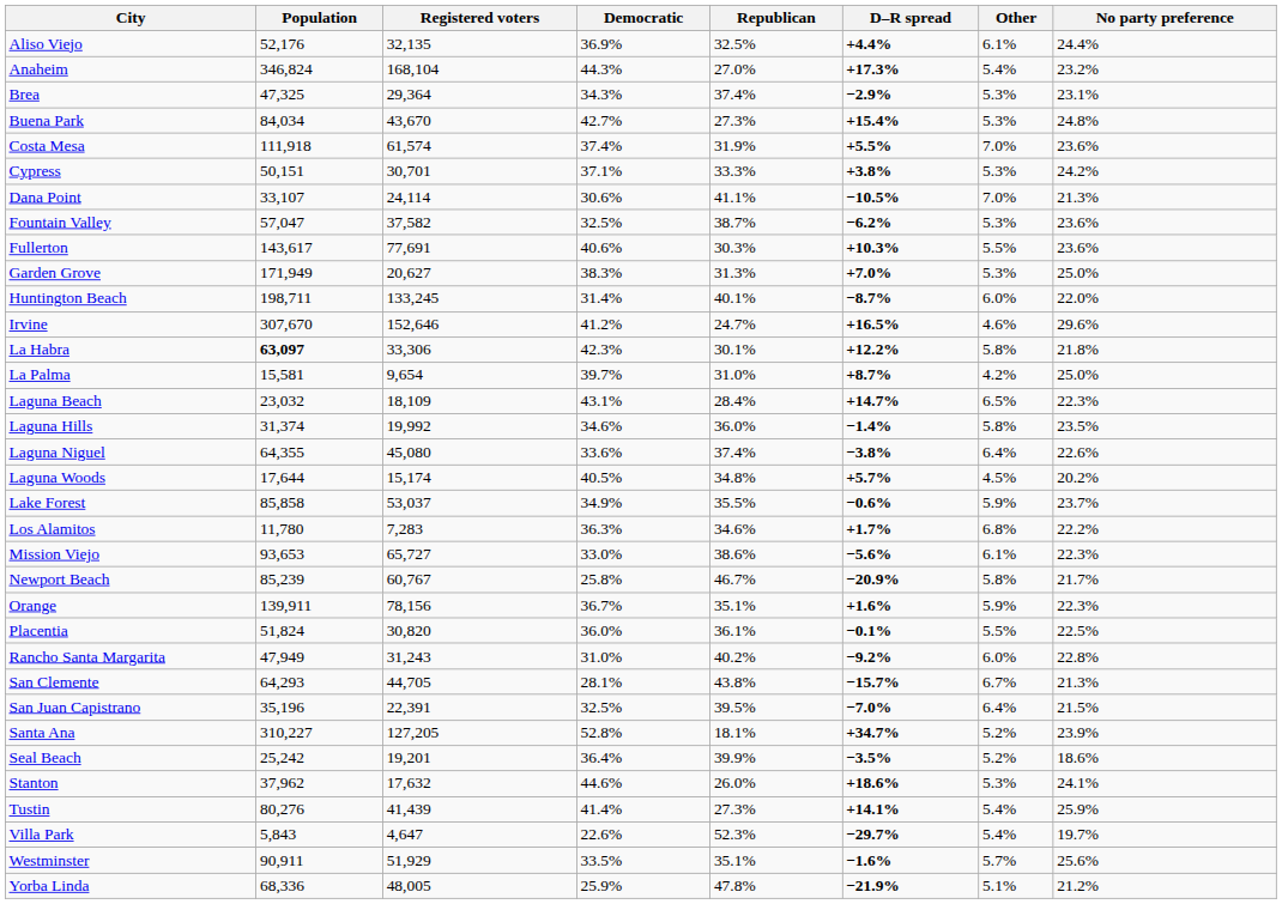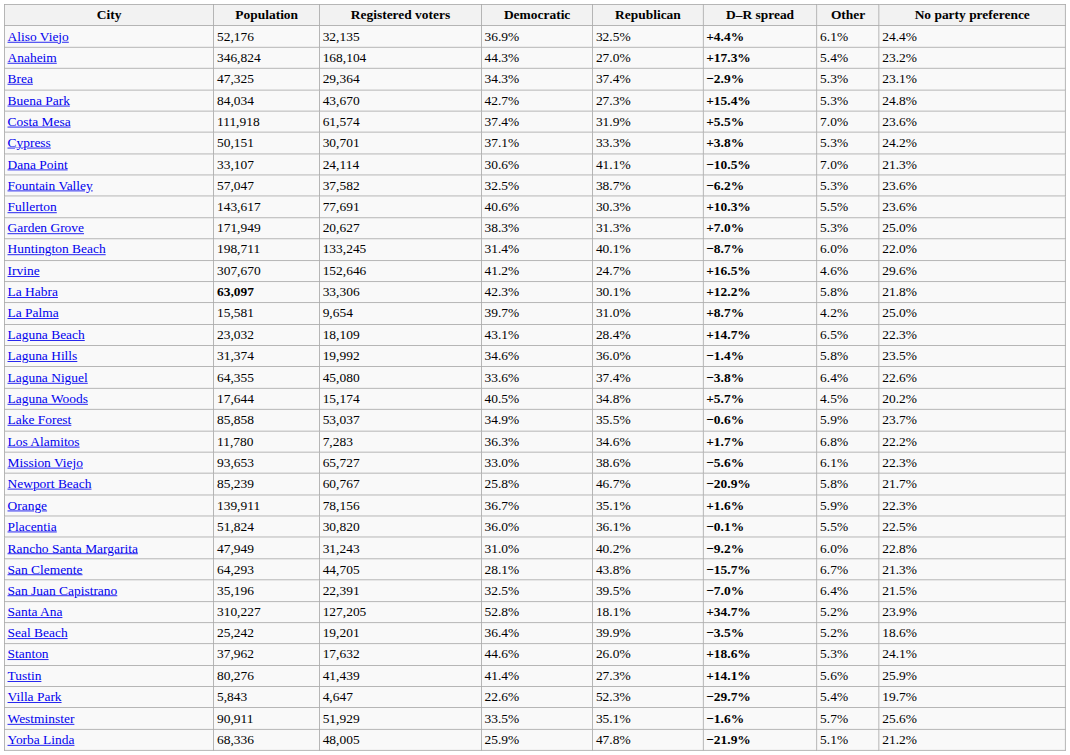Tustin | Other: 5.4% -> 5.6%
